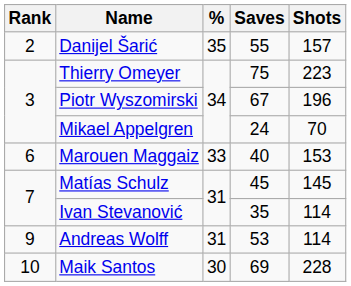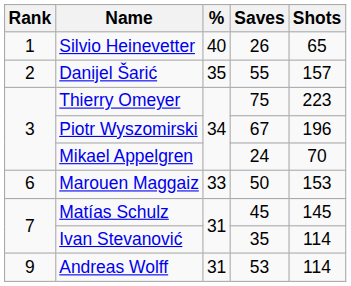+ row: 1 | Silvio Heinevetter | 40 | 26 | 65
Marouen Maggaiz | Saves: 40 -> 50
- row: 10 | Maik Santos | 30 | 69 | 228
